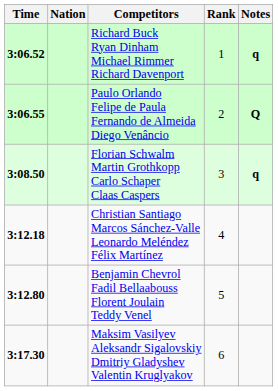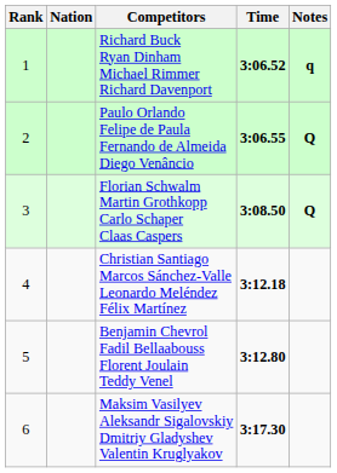columns swapped: Rank <-> Time
Florian Schwalm Martin Grothkopp Carlo Schaper Claas Caspers | Notes: q -> Q
